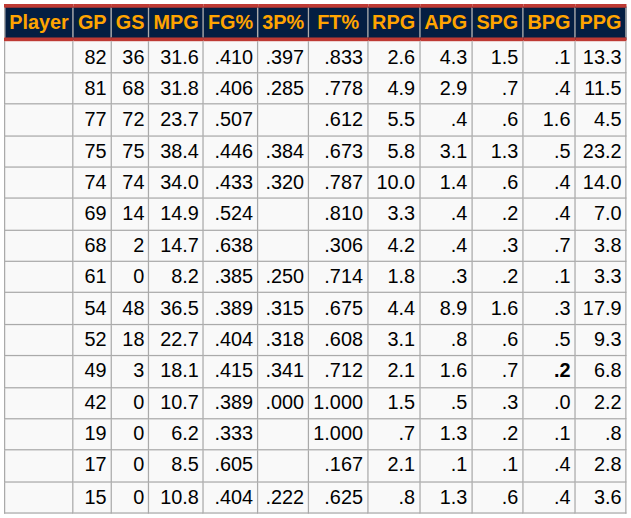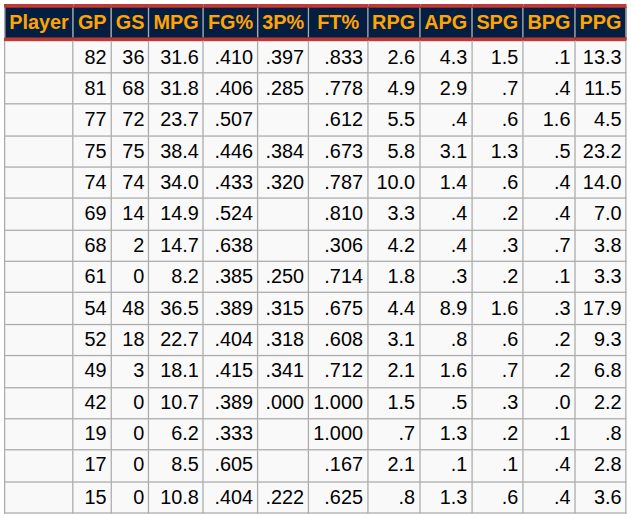52 | BPG: .5 -> .2
49 | BPG: bold -> normal
